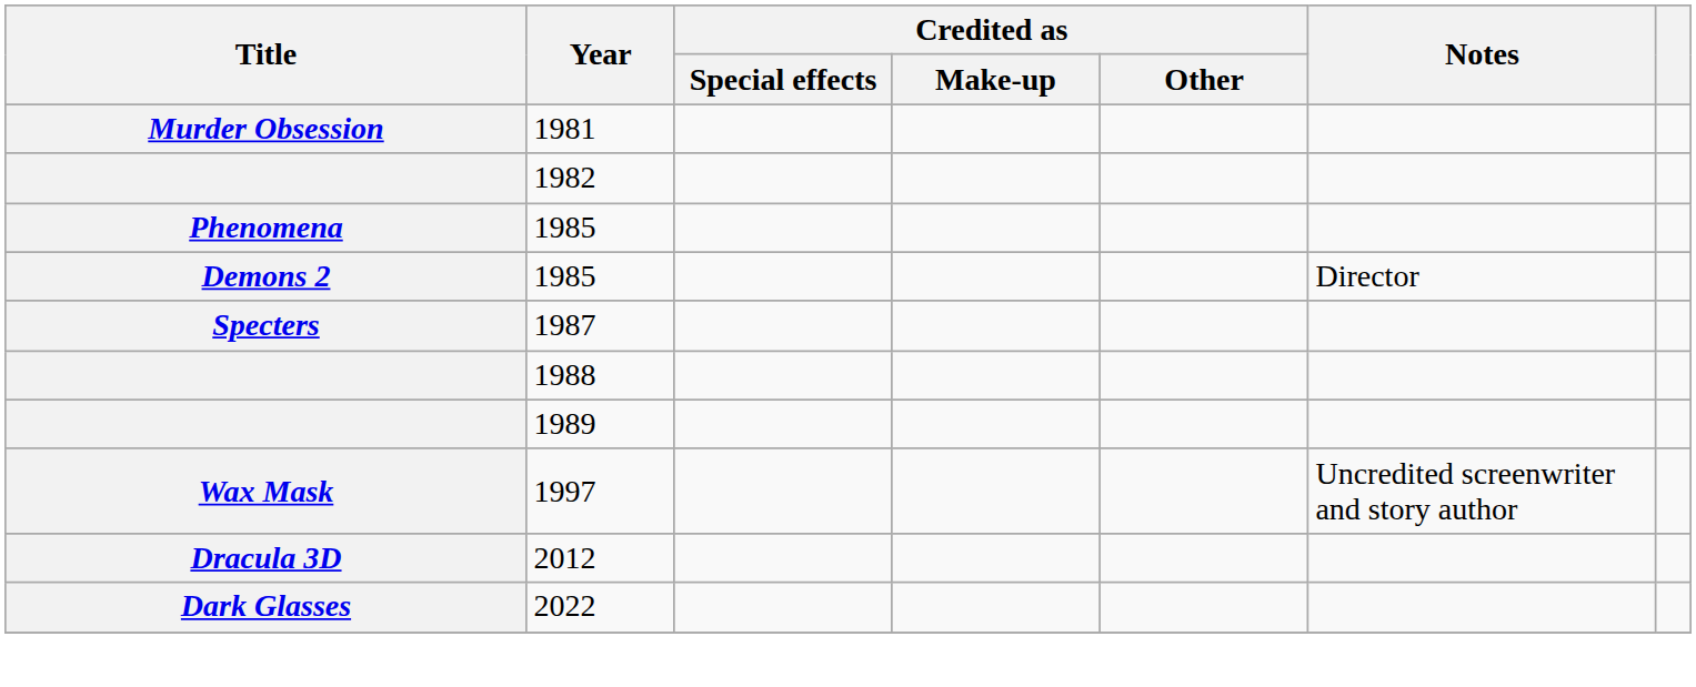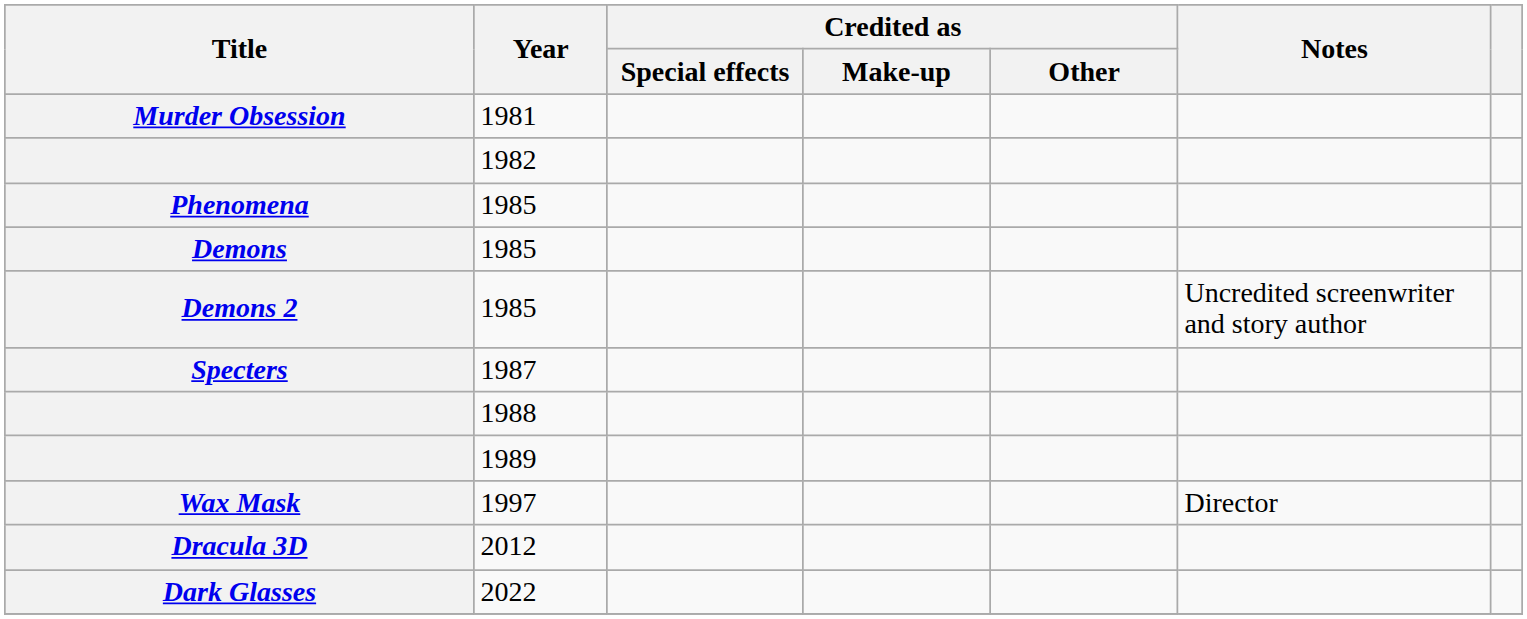+ row: Demons | 1985
Demons 2 | Notes: Director -> Uncredited screenwriter and story author
Wax Mask | Notes: Uncredited screenwriter and story author -> Director
